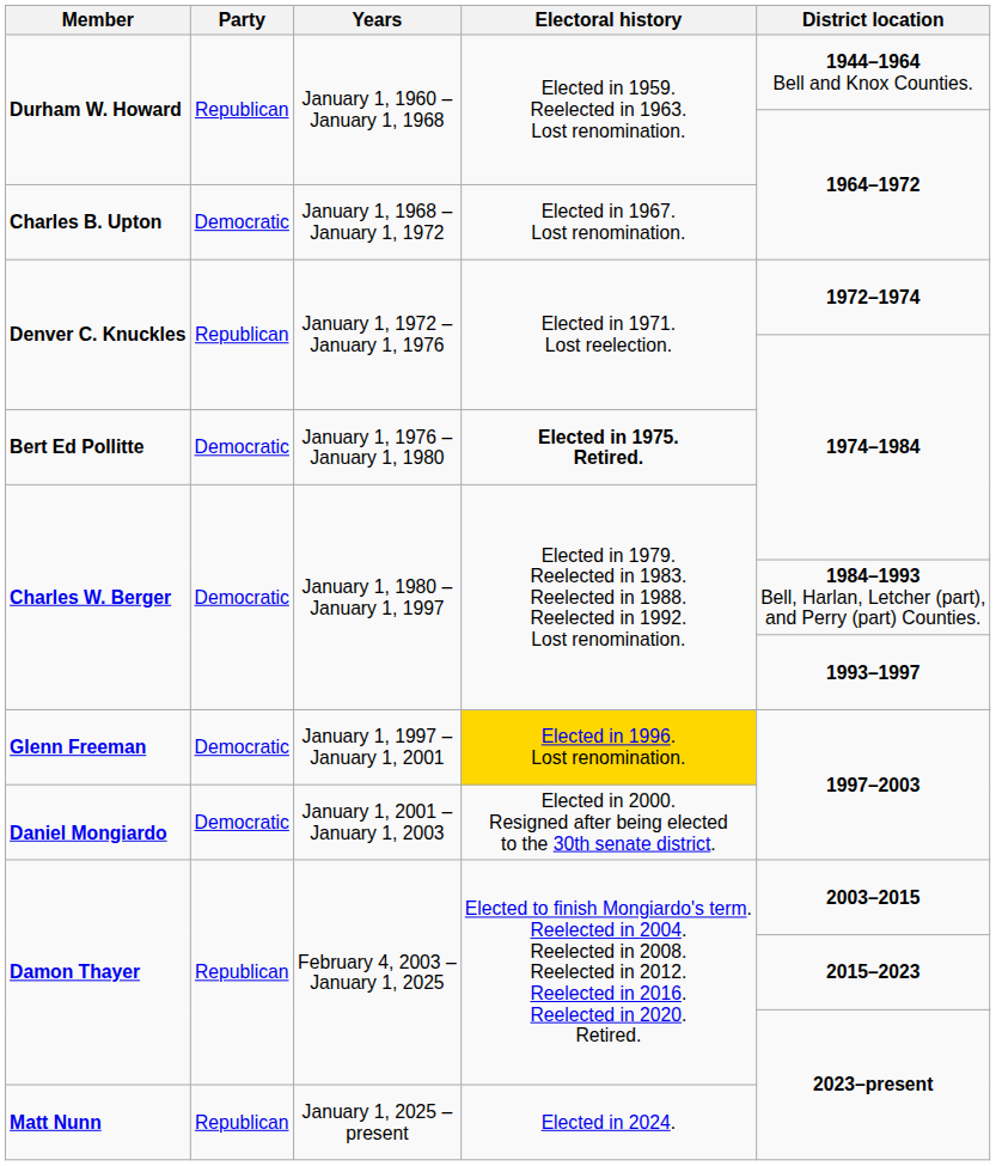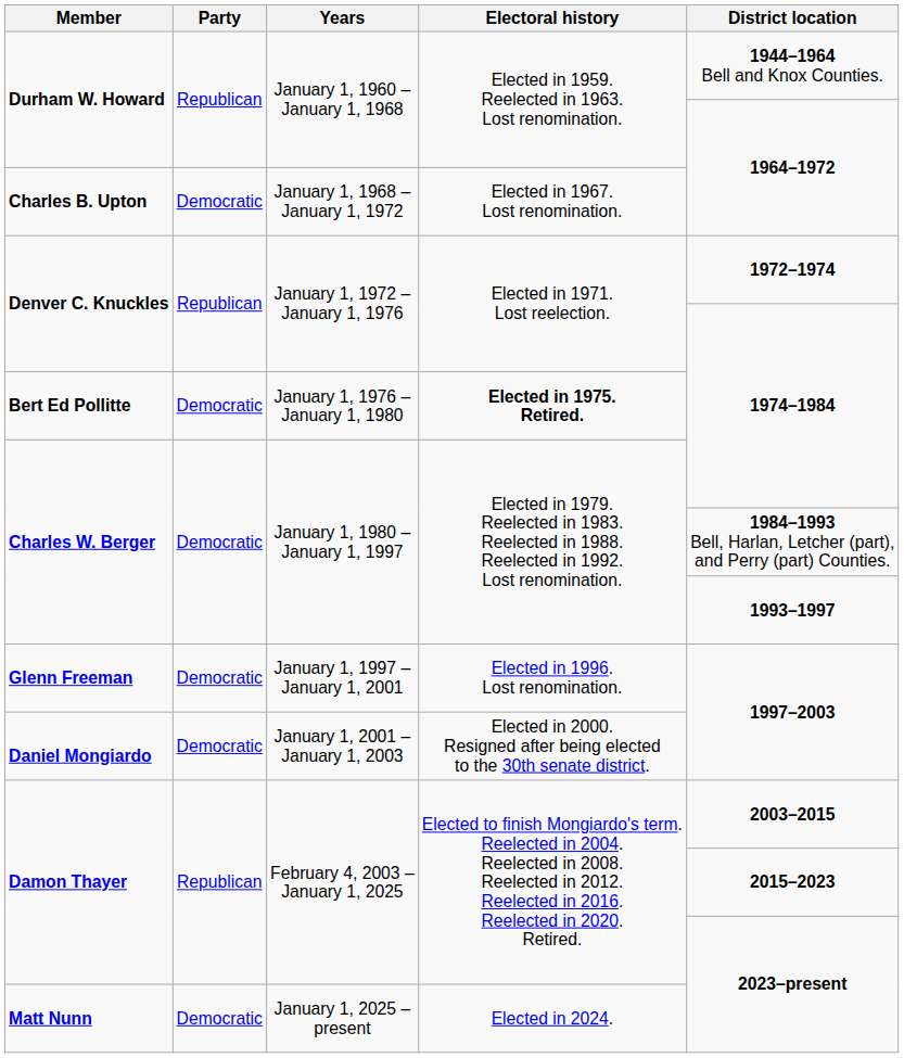Glenn Freeman | Electoral history: gold background -> no background
Matt Nunn | Party: Republican -> Democratic
